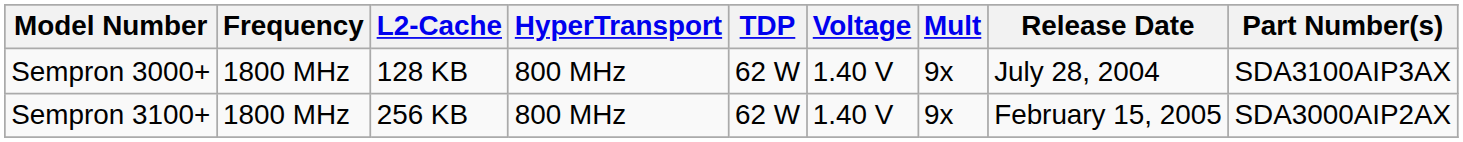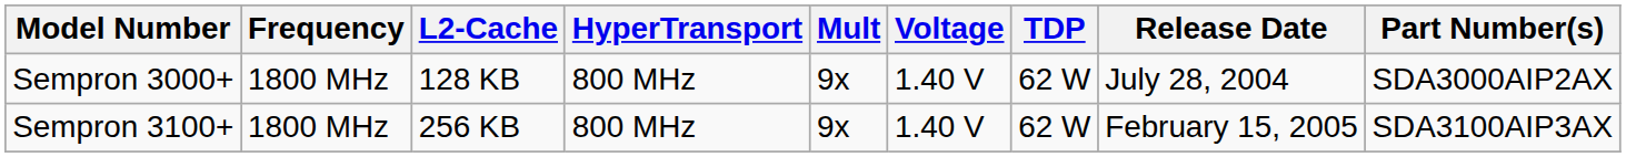columns swapped: Mult <-> TDP
Sempron 3000+ | Part Number(s): SDA3100AIP3AX -> SDA3000AIP2AX
Sempron 3100+ | Part Number(s): SDA3000AIP2AX -> SDA3100AIP3AX
